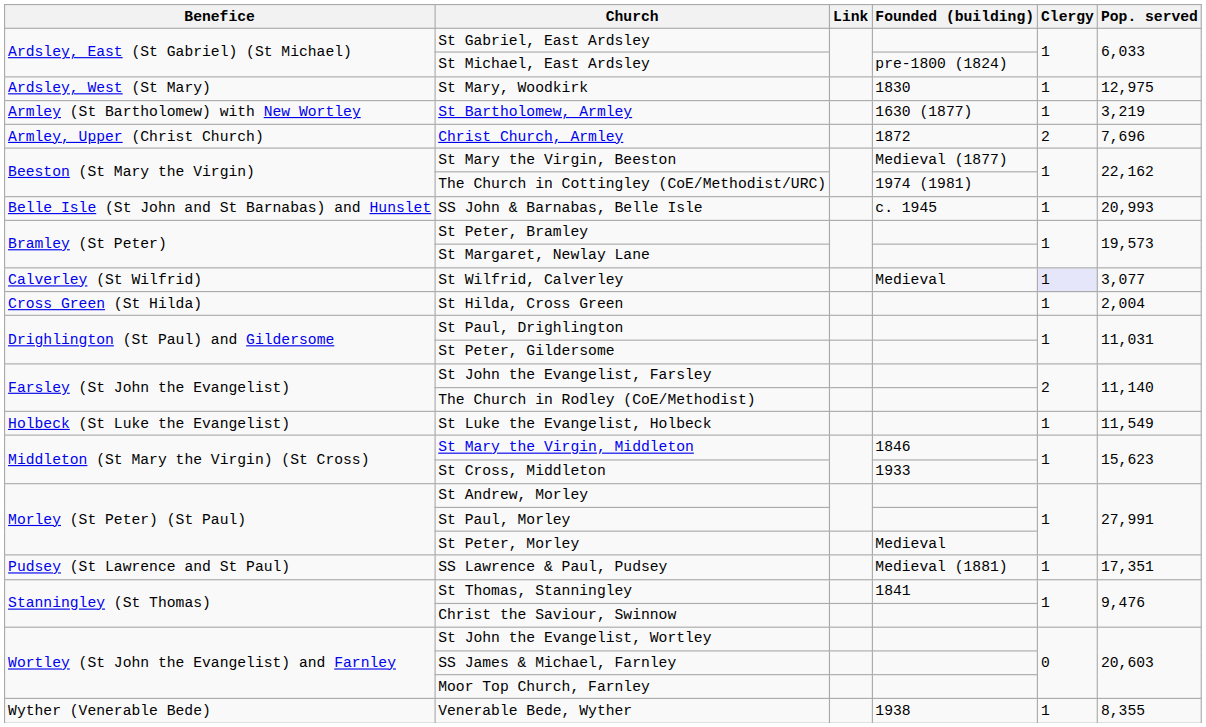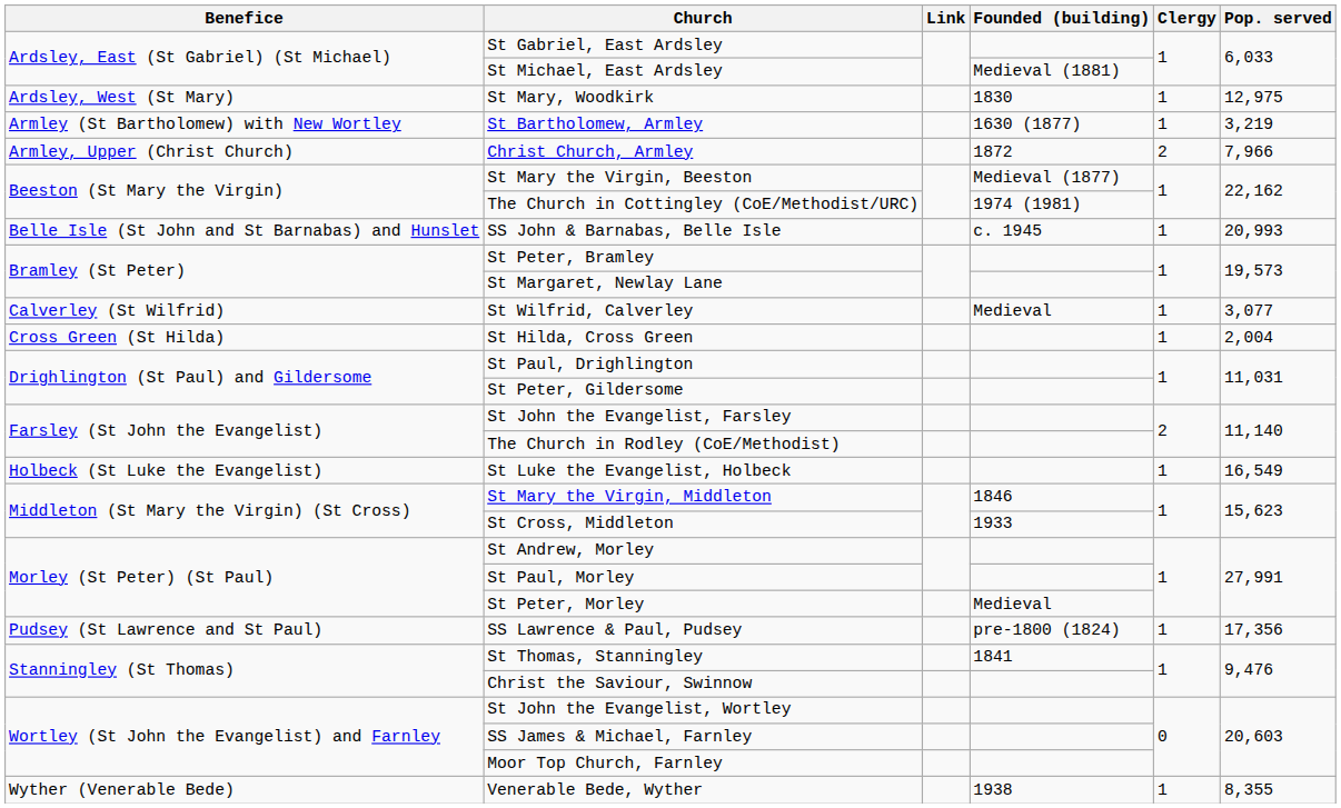St Michael, East Ardsley | Founded (building): pre-1800 (1824) -> Medieval (1881)
Christ Church, Armley | Pop. served: 7,696 -> 7,966
St Wilfrid, Calverley | Clergy: lavender background -> no background
St Luke the Evangelist, Holbeck | Pop. served: 11,549 -> 16,549
SS Lawrence & Paul, Pudsey | Founded (building): Medieval (1881) -> pre-1800 (1824)
SS Lawrence & Paul, Pudsey | Pop. served: 17,351 -> 17,356
